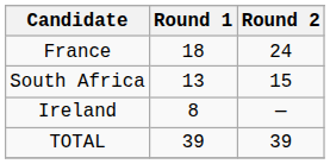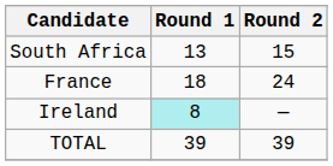rows swapped: France <-> South Africa
Ireland | Round 1: no background -> paleturquoise background
